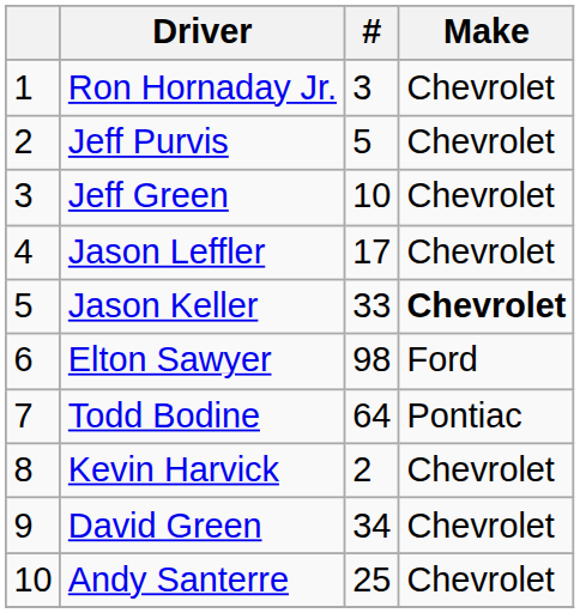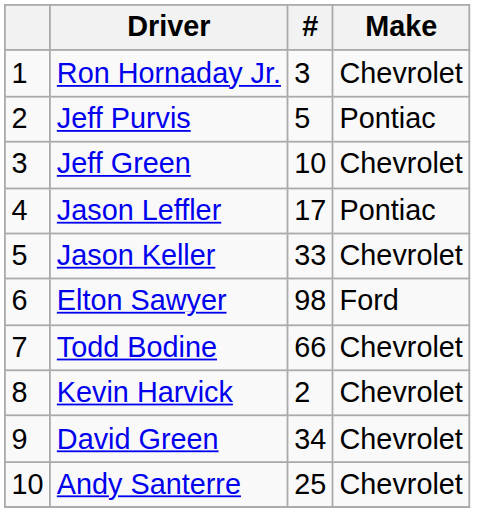Jeff Purvis | Make: Chevrolet -> Pontiac
Jason Leffler | Make: Chevrolet -> Pontiac
Jason Keller | Make: bold -> normal
Todd Bodine | #: 64 -> 66
Todd Bodine | Make: Pontiac -> Chevrolet
